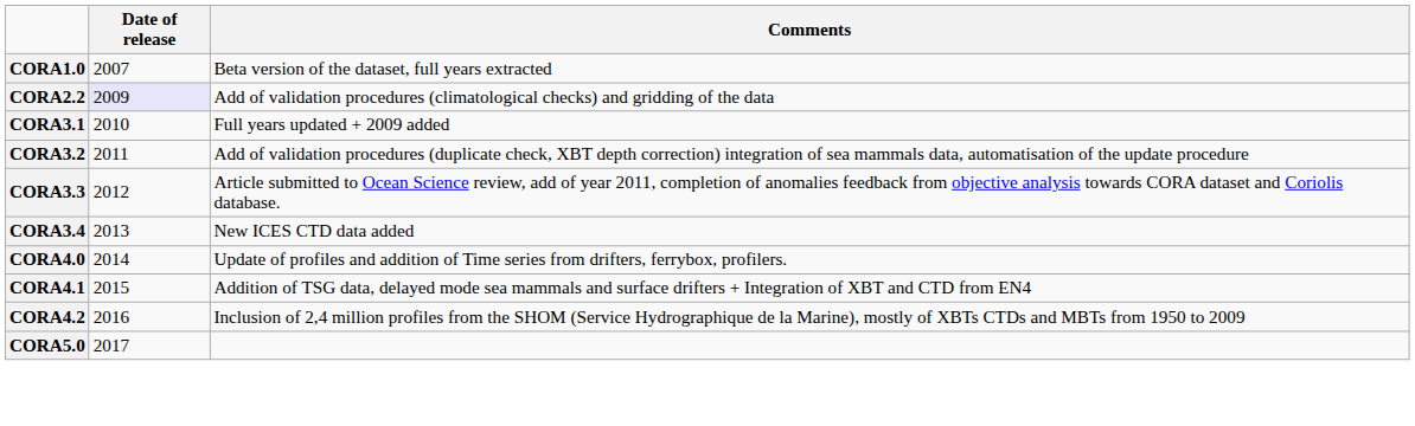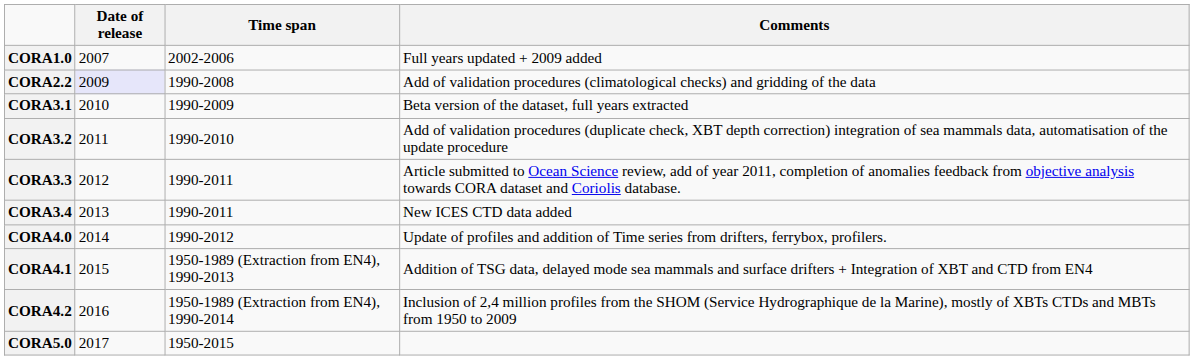+ column: Time span | 2002-2006 | 1990-2008 | 1990-2009 | 1990-2010 | 1990-2011 | 1990-2011 | 1990-2012 | 1950-1989 (Extraction from EN4), 1990-2013 | 1950-1989 (Extraction from EN4), 1990-2014 | 1950-2015
CORA1.0 | Comments: Beta version of the dataset, full years extracted -> Full years updated + 2009 added
CORA3.1 | Comments: Full years updated + 2009 added -> Beta version of the dataset, full years extracted
